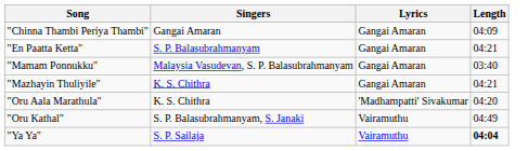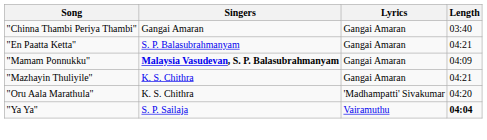"Chinna Thambi Periya Thambi" | Length: 04:09 -> 03:40
"Mamam Ponnukku" | Singers: normal -> bold
"Mamam Ponnukku" | Length: 03:40 -> 04:09
- row: "Oru Kathal" | S. P. Balasubrahmanyam, S. Janaki | Vairamuthu | 04:49
